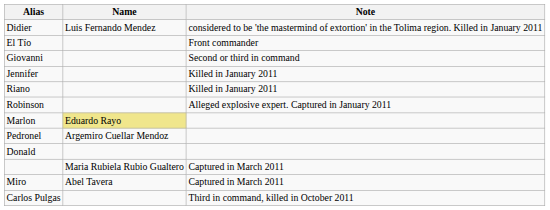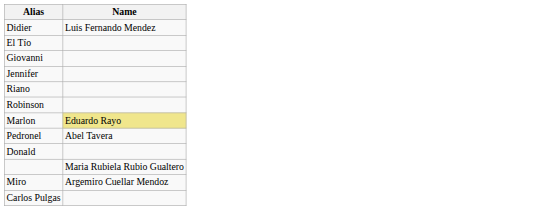- column: Note | considered to be 'the mastermind of extortion' in the Tolima region. Killed in January 2011 | Front commander | Second or third in command | Killed in January 2011 | Killed in January 2011 | Alleged explosive expert. Captured in January 2011 | Captured in March 2011 | Captured in March 2011 | Third in command, killed in October 2011
Pedronel | Name: Argemiro Cuellar Mendoz -> Abel Tavera
Miro | Name: Abel Tavera -> Argemiro Cuellar Mendoz
